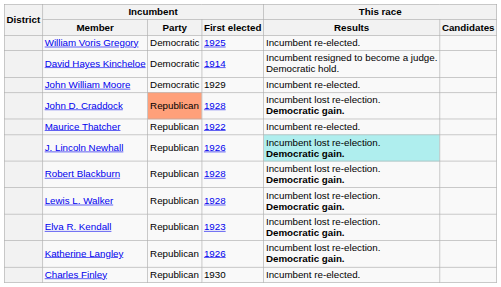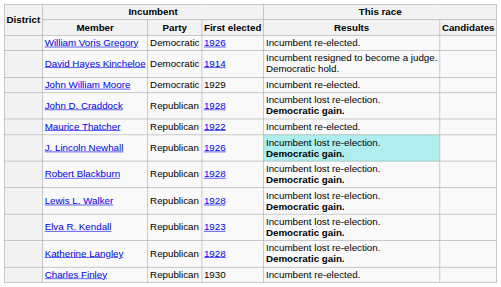William Voris Gregory | Incumbent / First elected: 1925 -> 1926
John D. Craddock | Incumbent / Party: lightsalmon background -> no background
Katherine Langley | Incumbent / First elected: 1926 -> 1928
